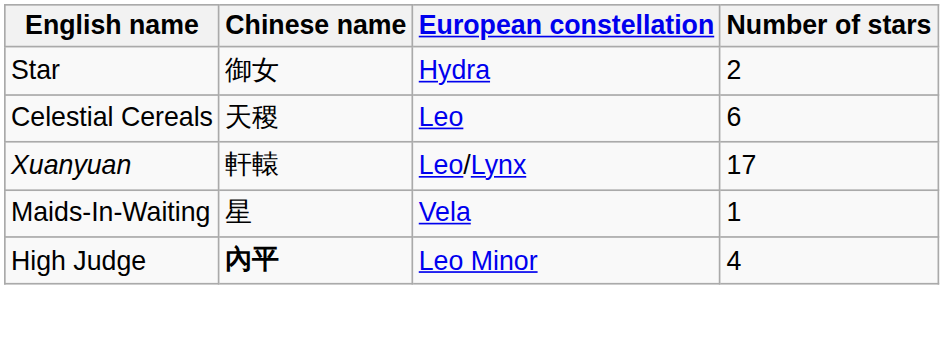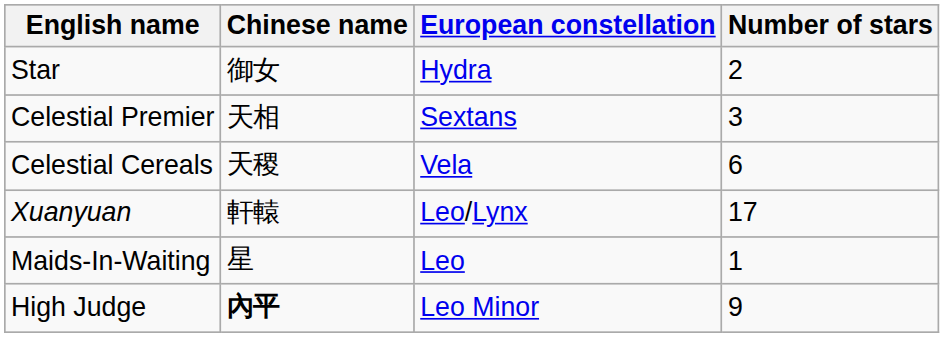+ row: Celestial Premier | 天相 | Sextans | 3
Celestial Cereals | European constellation: Leo -> Vela
Maids-In-Waiting | European constellation: Vela -> Leo
High Judge | Number of stars: 4 -> 9
